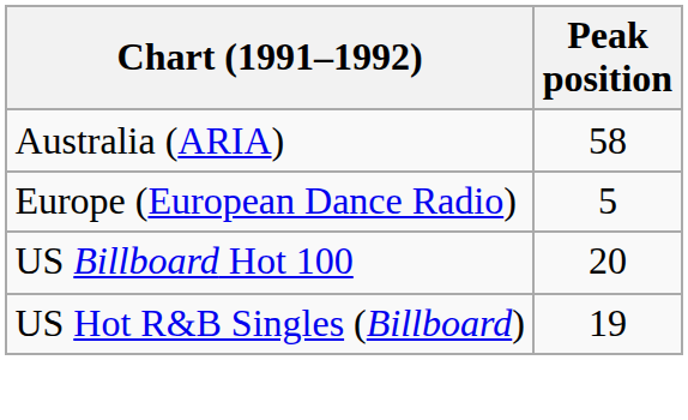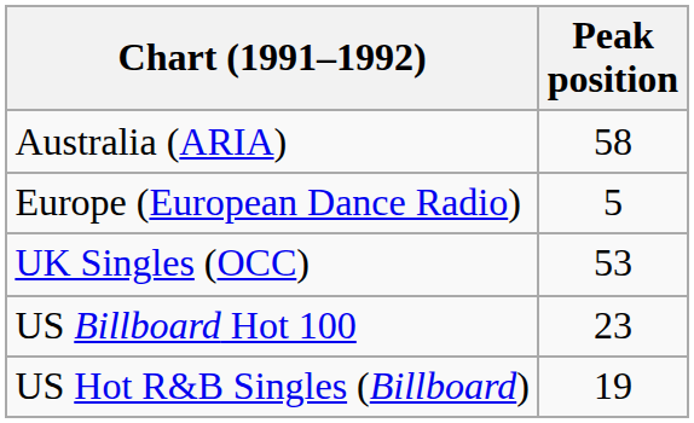+ row: UK Singles (OCC) | 53
US Billboard Hot 100 | Peak position: 20 -> 23
